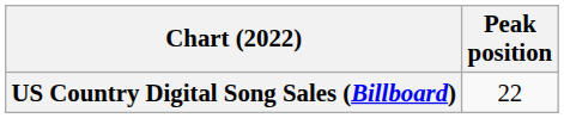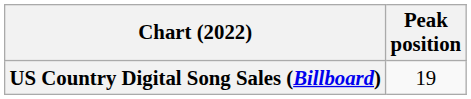US Country Digital Song Sales (Billboard) | Peak position: 22 -> 19
